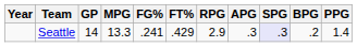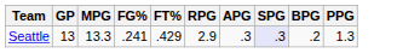- column: Year
Seattle | GP: 14 -> 13
Seattle | PPG: 1.4 -> 1.3
